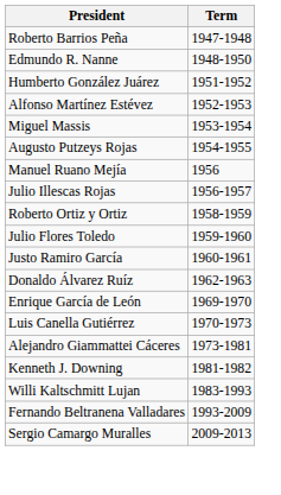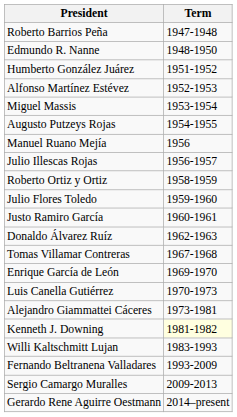+ row: Tomas Villamar Contreras | 1967-1968
Kenneth J. Downing | Term: no background -> lightyellow background
+ row: Gerardo Rene Aguirre Oestmann | 2014–present
